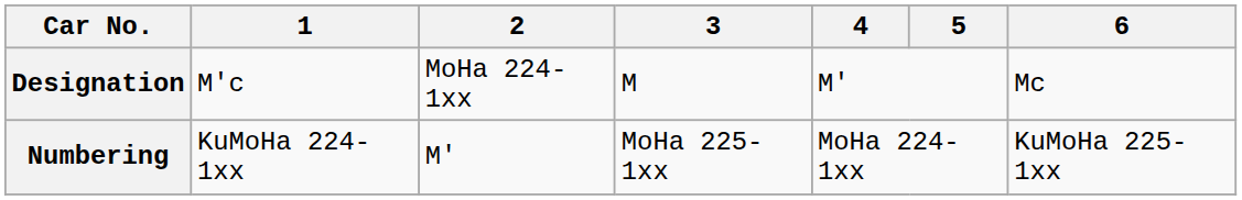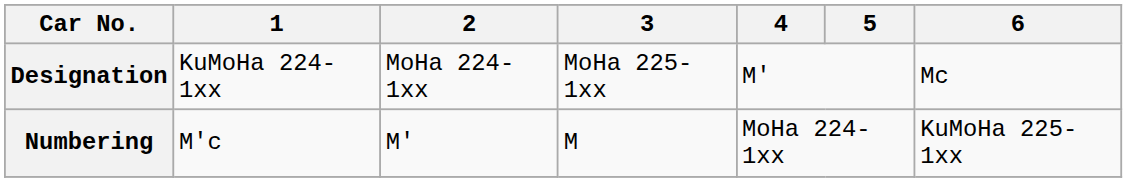Designation | 1: M'c -> KuMoHa 224-1xx
Designation | 3: M -> MoHa 225-1xx
Numbering | 1: KuMoHa 224-1xx -> M'c
Numbering | 3: MoHa 225-1xx -> M
